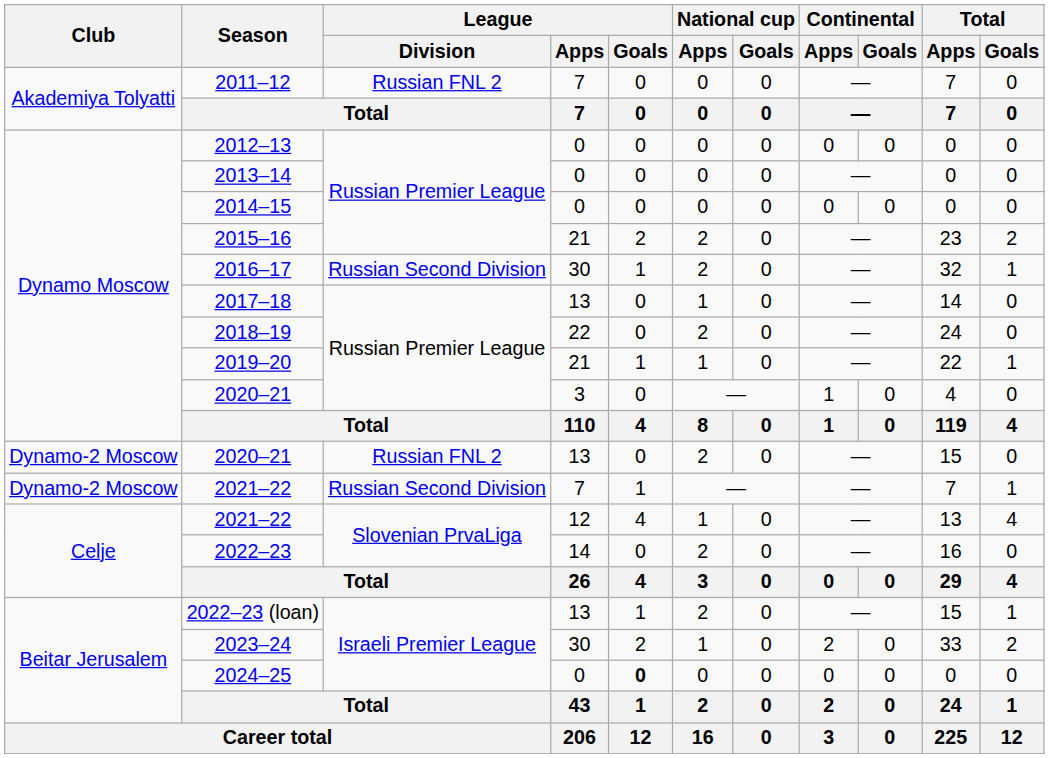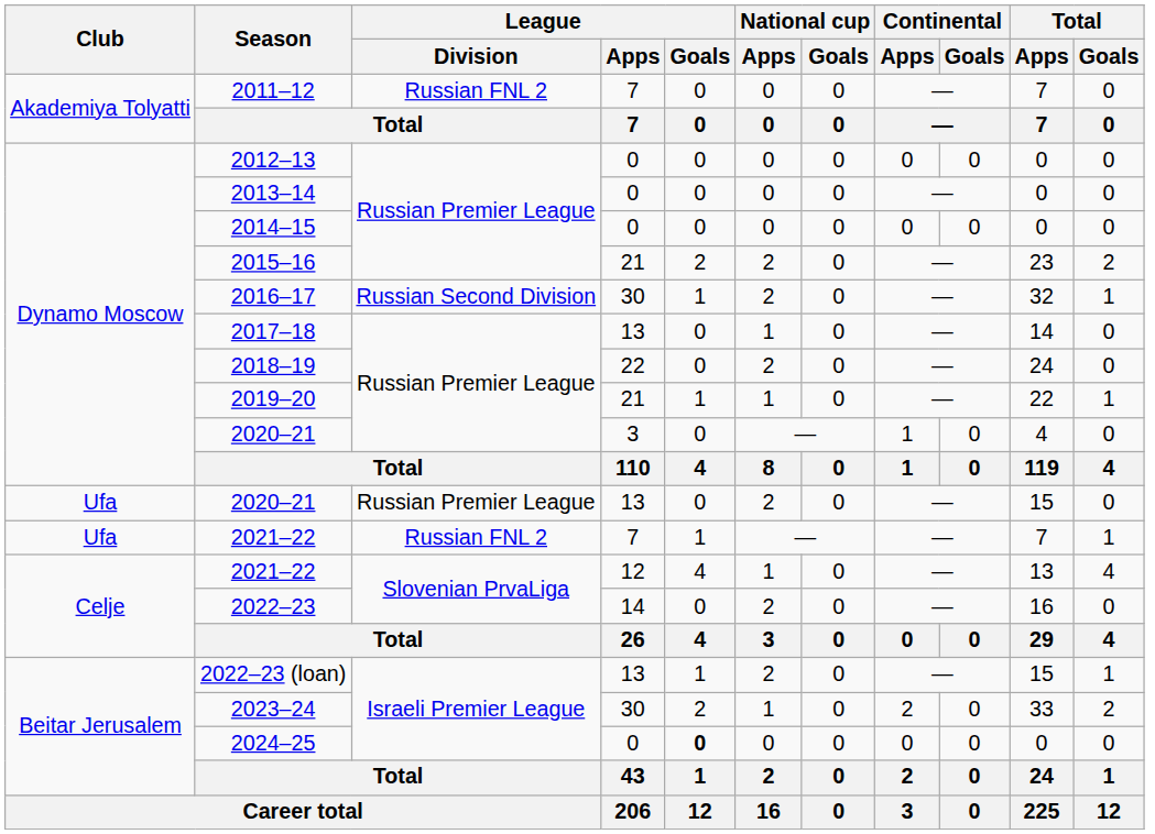2020–21 / 13 | Club: Dynamo-2 Moscow -> Ufa
2020–21 / 13 | League / Division: Russian FNL 2 -> Russian Premier League
2021–22 / 7 | Club: Dynamo-2 Moscow -> Ufa
2021–22 / 7 | League / Division: Russian Second Division -> Russian FNL 2
